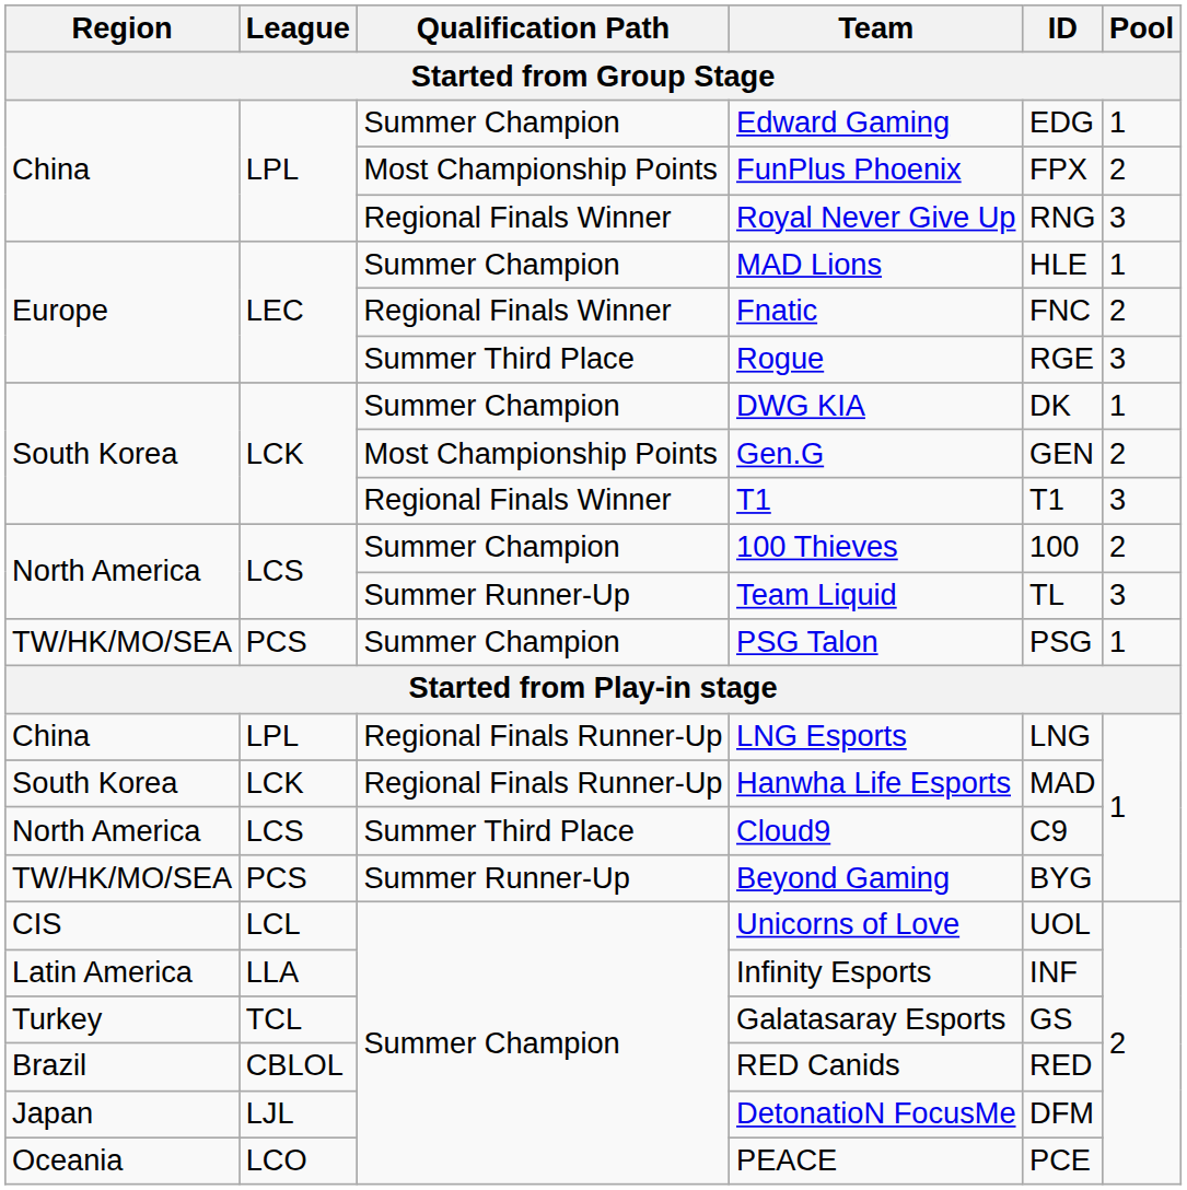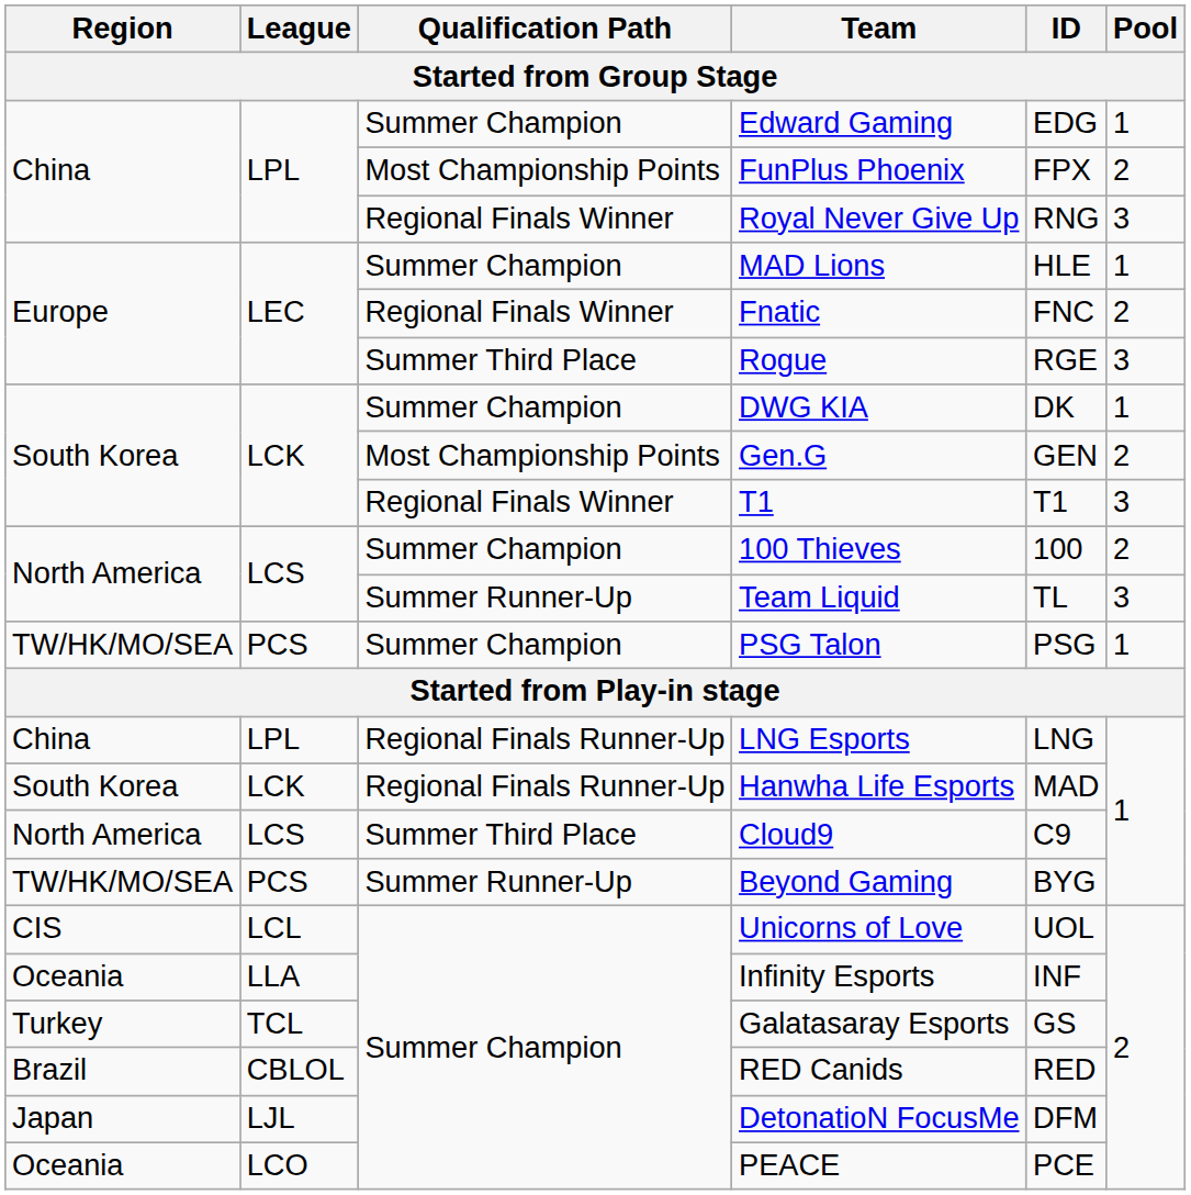Infinity Esports | Region: Latin America -> Oceania
